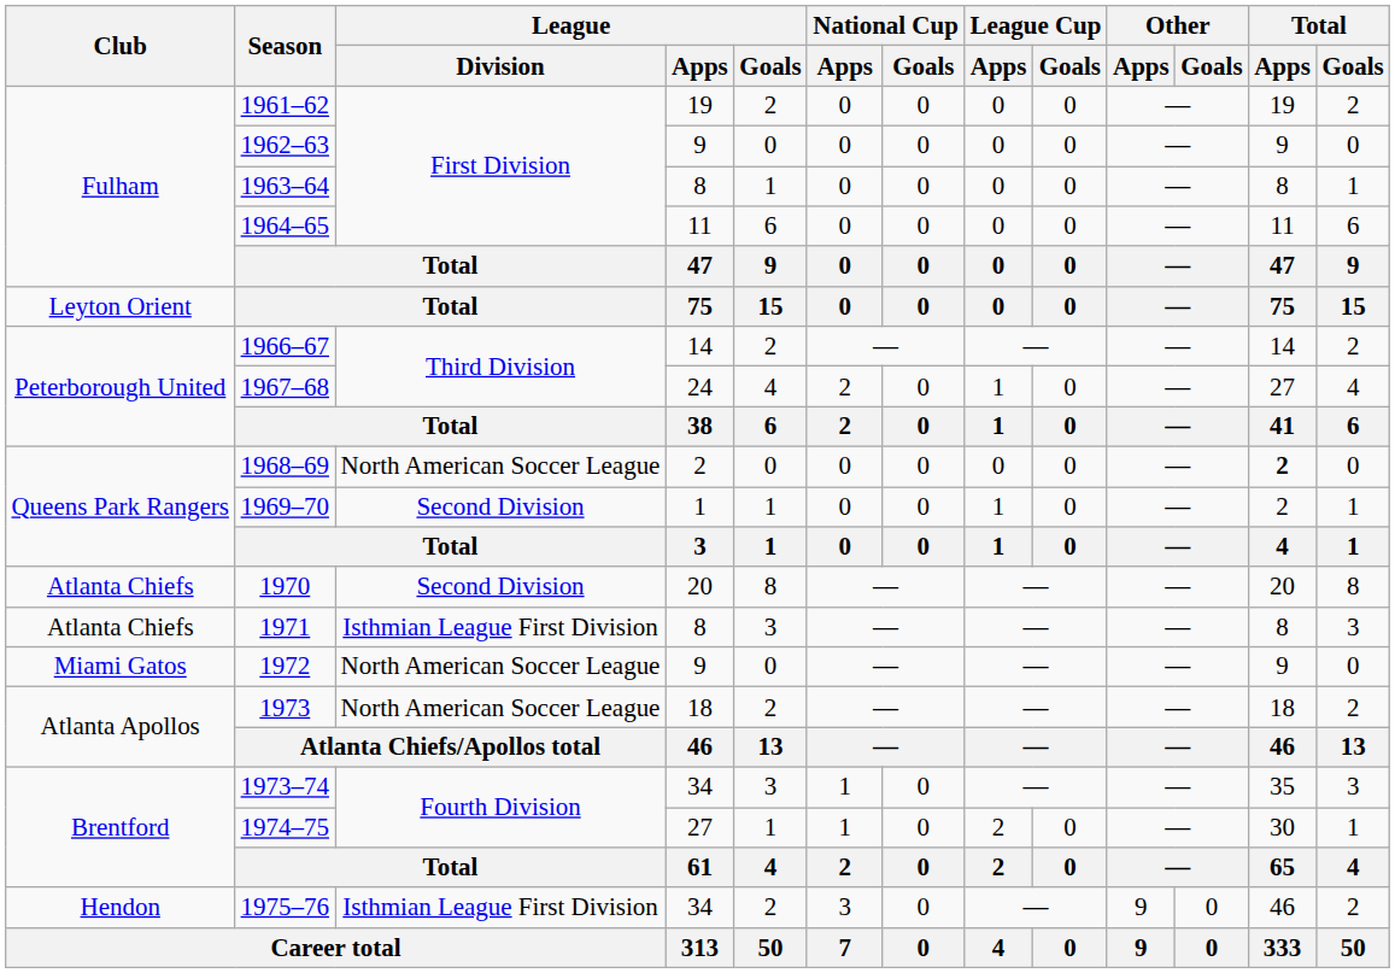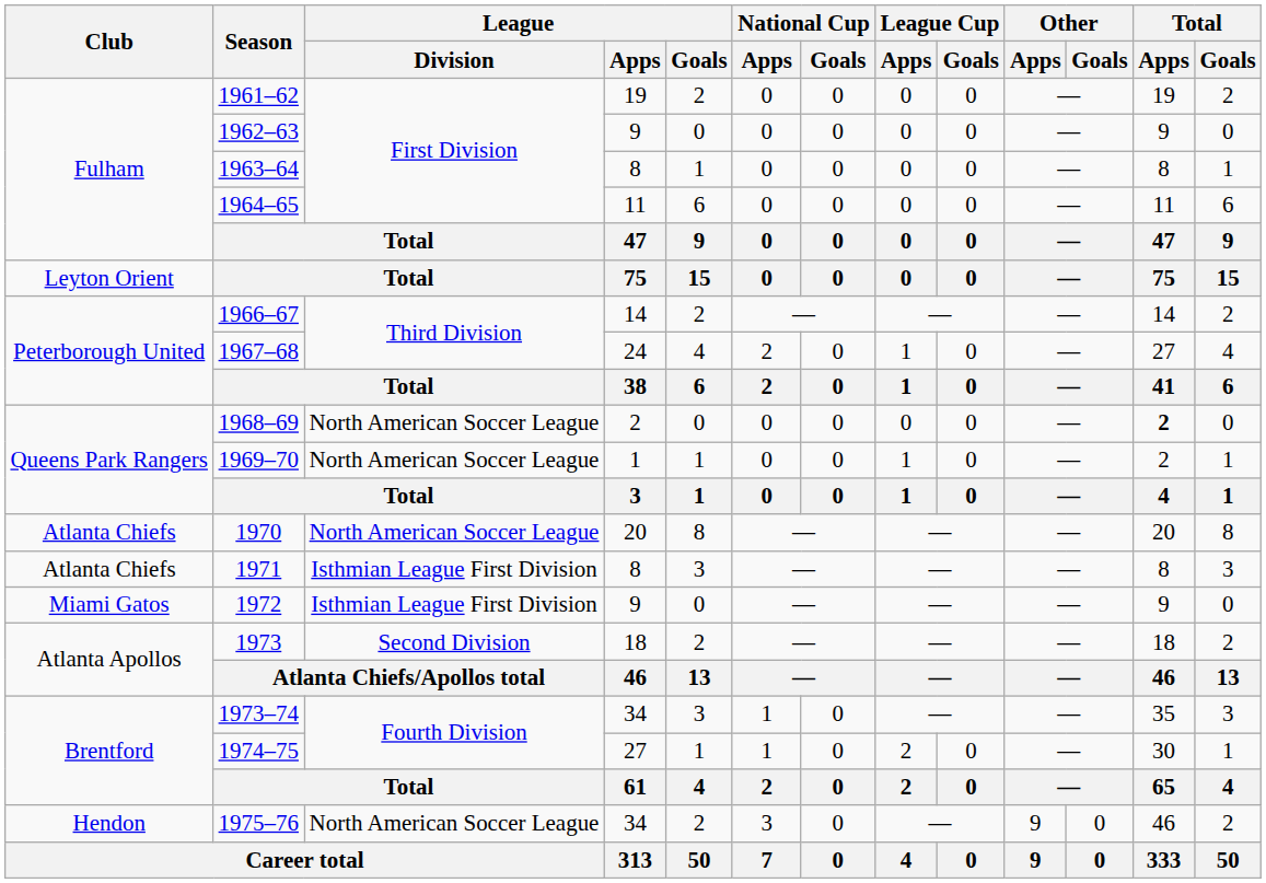1969–70 | League / Division: Second Division -> North American Soccer League
1970 | League / Division: Second Division -> North American Soccer League
1972 | League / Division: North American Soccer League -> Isthmian League First Division
1973 | League / Division: North American Soccer League -> Second Division
1975–76 | League / Division: Isthmian League First Division -> North American Soccer League
